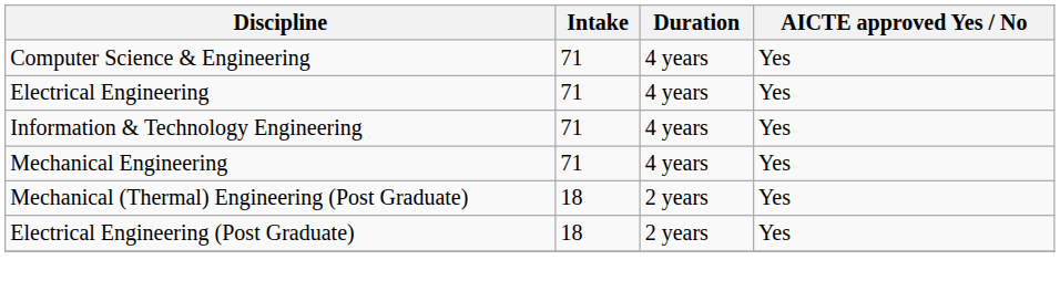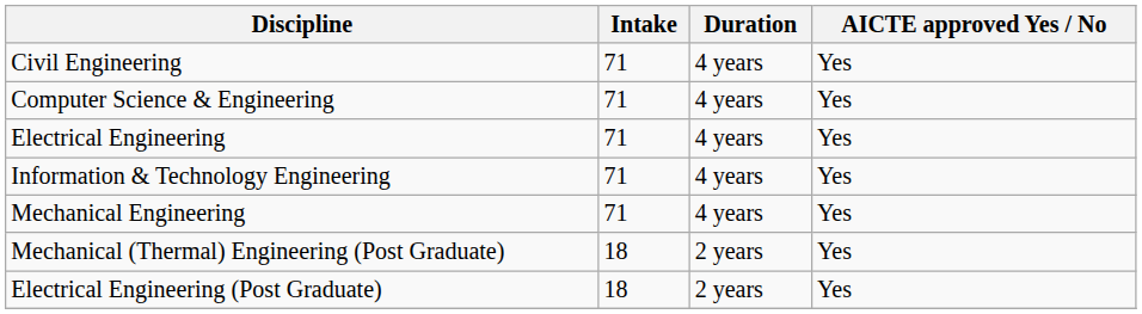+ row: Civil Engineering | 71 | 4 years | Yes
